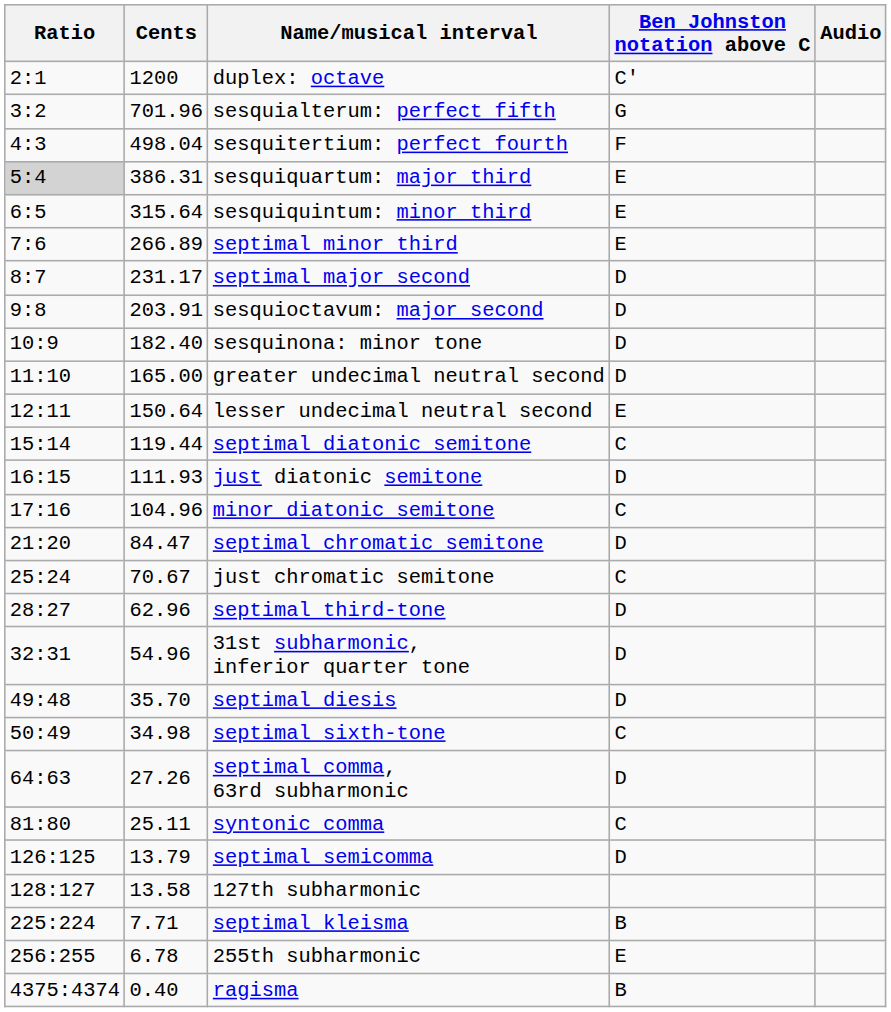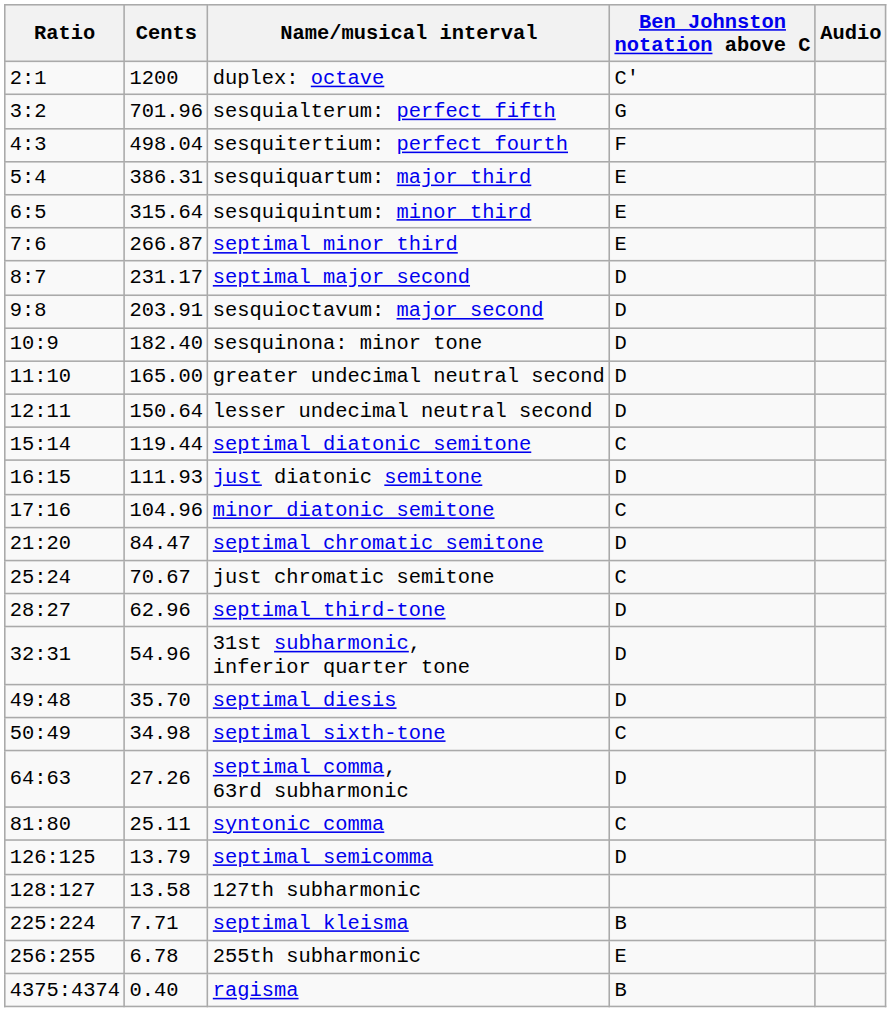sesquiquartum: major third | Ratio: lightgrey background -> no background
septimal minor third | Cents: 266.89 -> 266.87
lesser undecimal neutral second | Ben Johnston notation above C: E -> D
